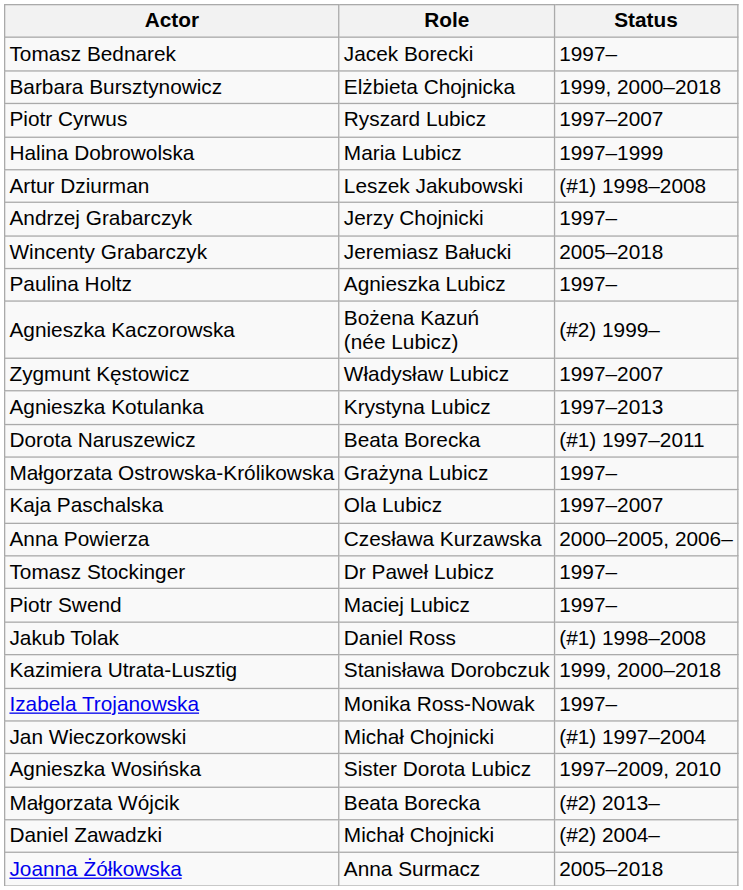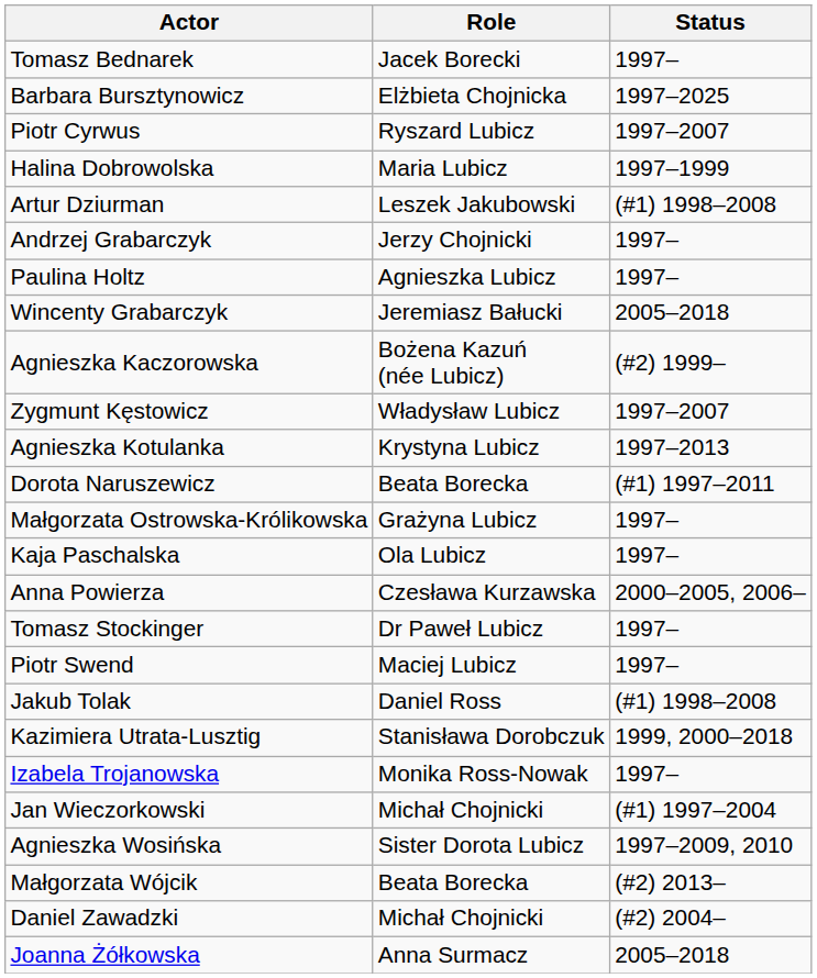Barbara Bursztynowicz | Status: 1999, 2000–2018 -> 1997–2025
rows swapped: Wincenty Grabarczyk <-> Paulina Holtz
Kaja Paschalska | Status: 1997–2007 -> 1997–
